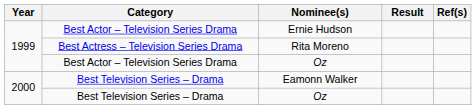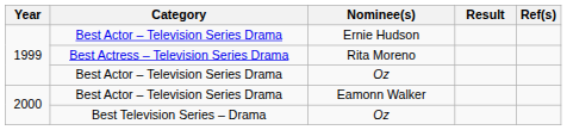Eamonn Walker | Category: Best Television Series – Drama -> Best Actor – Television Series Drama
